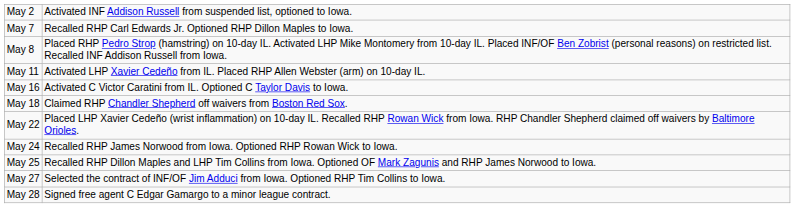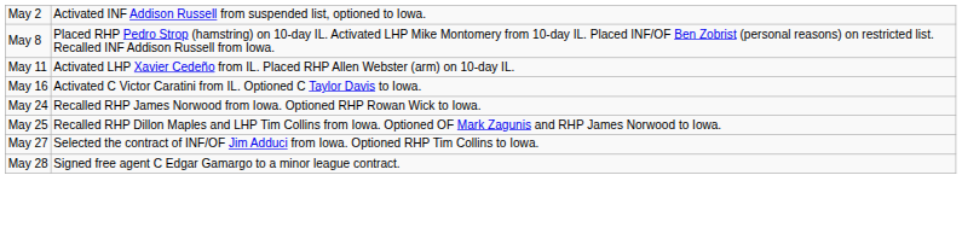- row: May 7 | Recalled RHP Carl Edwards Jr. Optioned RHP Dillon Maples to Iowa.
- row: May 18 | Claimed RHP Chandler Shepherd off waivers from Boston Red Sox.
- row: May 22 | Placed LHP Xavier Cedeño (wrist inflammation) on 10-day IL. Recalled RHP Rowan Wick from Iowa. RHP Chandler Shepherd claimed off waivers by Baltimore Orioles.
